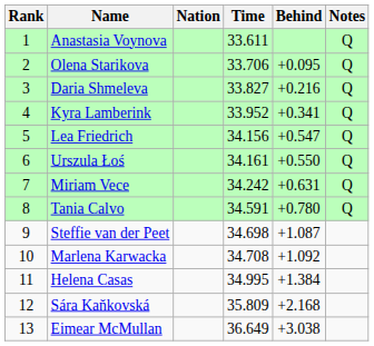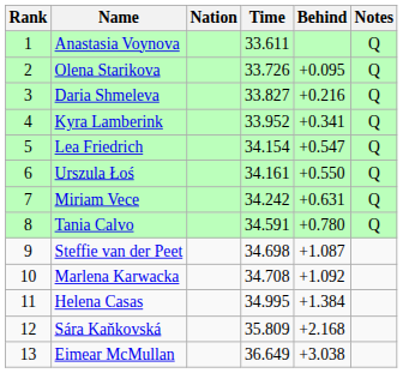Olena Starikova | Time: 33.706 -> 33.726
Lea Friedrich | Time: 34.156 -> 34.154
